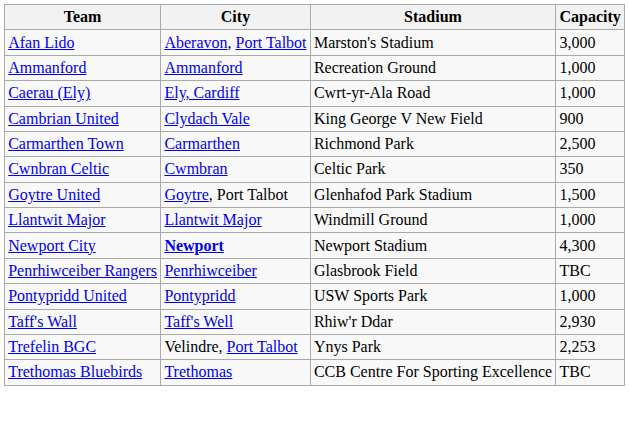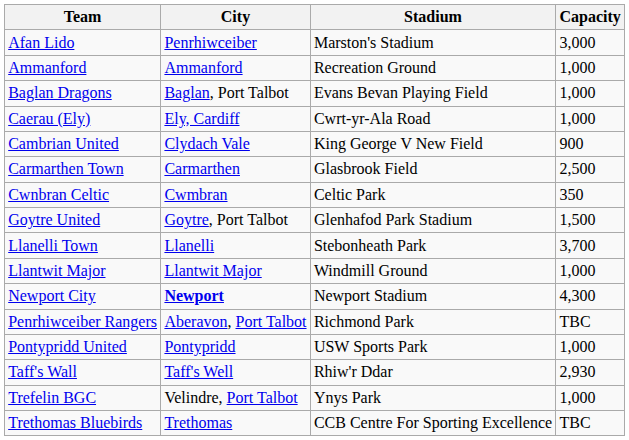Afan Lido | City: Aberavon, Port Talbot -> Penrhiwceiber
+ row: Baglan Dragons | Baglan, Port Talbot | Evans Bevan Playing Field | 1,000
Carmarthen Town | Stadium: Richmond Park -> Glasbrook Field
+ row: Llanelli Town | Llanelli | Stebonheath Park | 3,700
Penrhiwceiber Rangers | City: Penrhiwceiber -> Aberavon, Port Talbot
Penrhiwceiber Rangers | Stadium: Glasbrook Field -> Richmond Park
Trefelin BGC | Capacity: 2,253 -> 1,000
